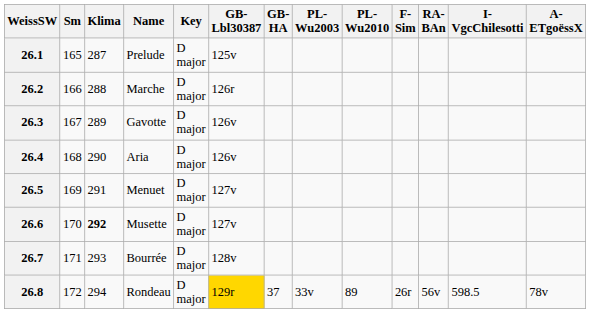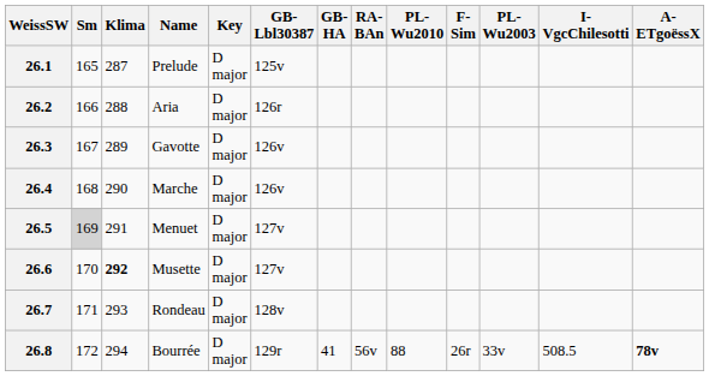columns swapped: PL-Wu2003 <-> RA-BAn
26.2 | Name: Marche -> Aria
26.4 | Name: Aria -> Marche
26.5 | Sm: no background -> lightgrey background
26.7 | Name: Bourrée -> Rondeau
26.8 | Name: Rondeau -> Bourrée
26.8 | GB-Lbl30387: gold background -> no background
26.8 | GB-HA: 37 -> 41
26.8 | PL-Wu2010: 89 -> 88
26.8 | I-VgcChilesotti: 598.5 -> 508.5
26.8 | A-ETgoëssX: normal -> bold
